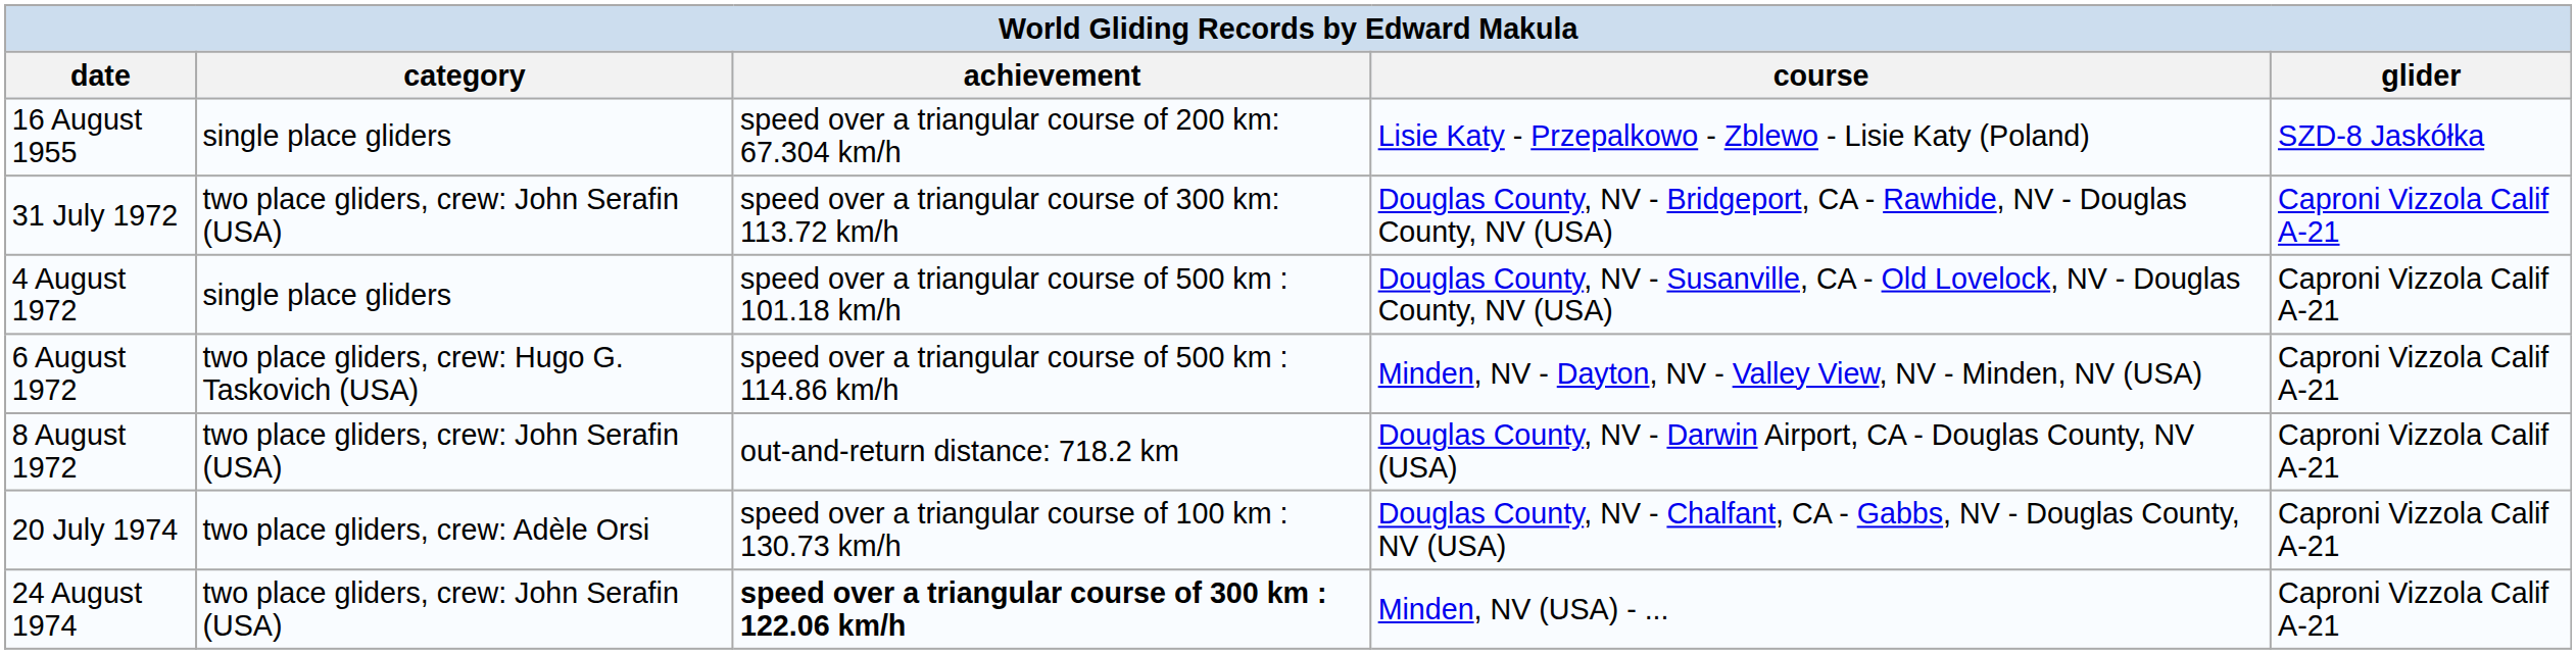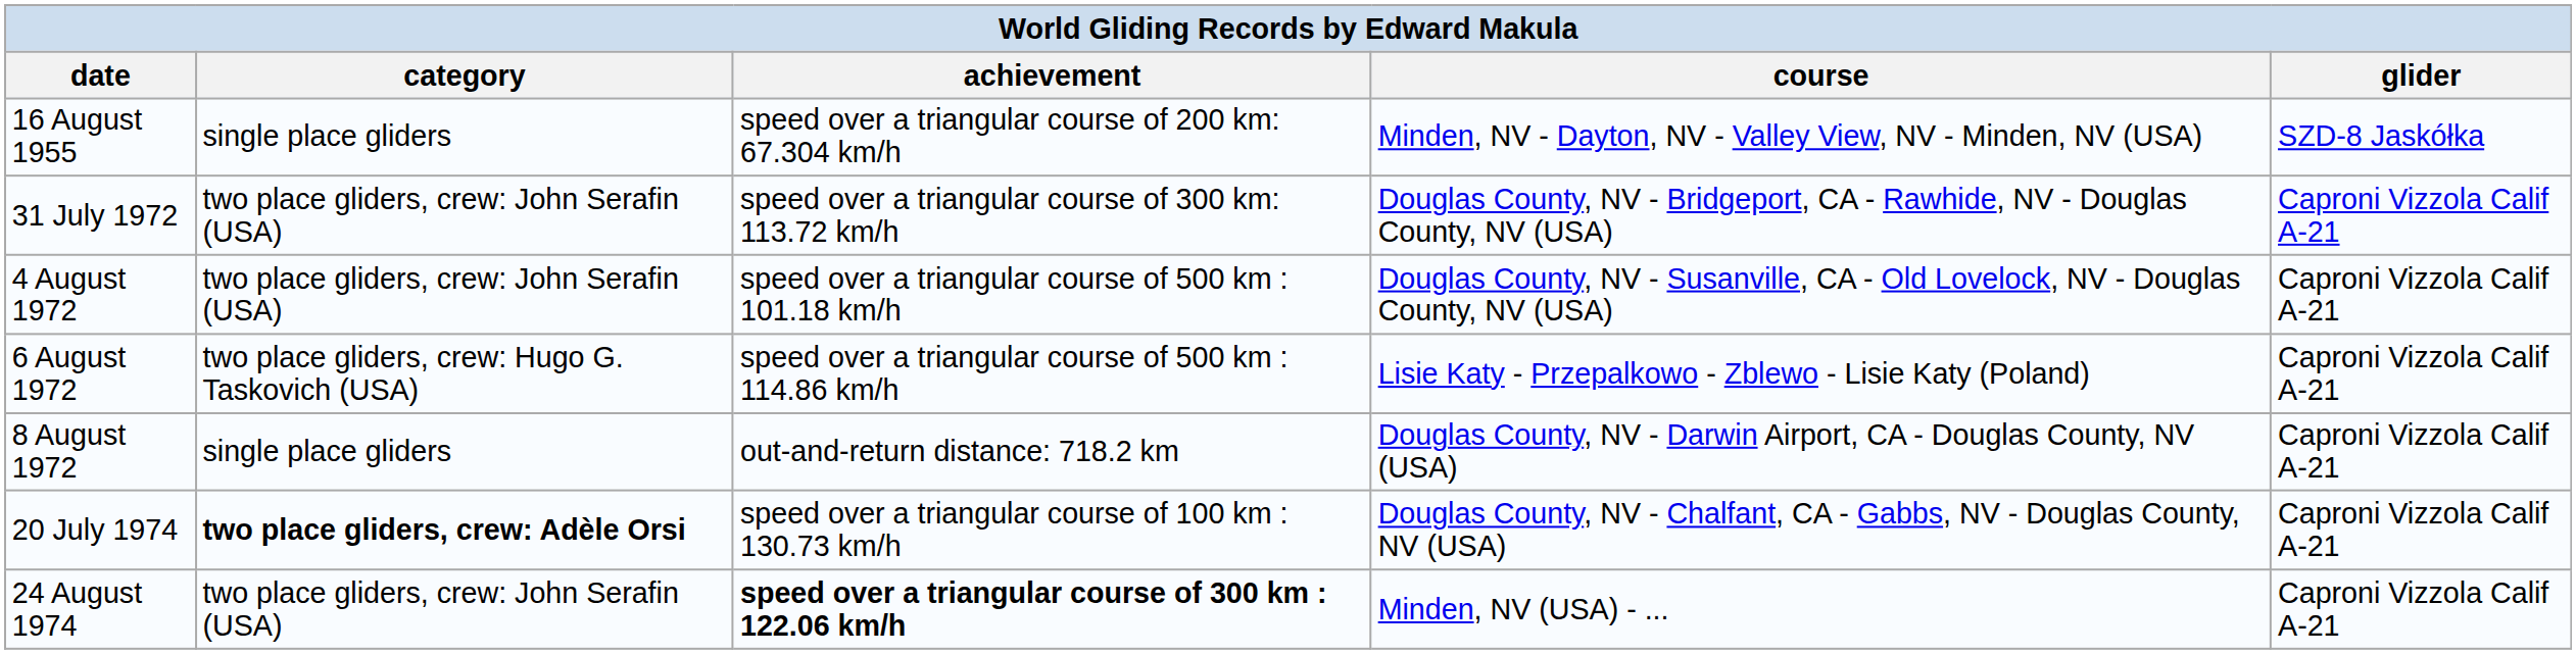16 August 1955 | course: Lisie Katy - Przepalkowo - Zblewo - Lisie Katy (Poland) -> Minden, NV - Dayton, NV - Valley View, NV - Minden, NV (USA)
4 August 1972 | category: single place gliders -> two place gliders, crew: John Serafin (USA)
6 August 1972 | course: Minden, NV - Dayton, NV - Valley View, NV - Minden, NV (USA) -> Lisie Katy - Przepalkowo - Zblewo - Lisie Katy (Poland)
8 August 1972 | category: two place gliders, crew: John Serafin (USA) -> single place gliders
20 July 1974 | category: normal -> bold
